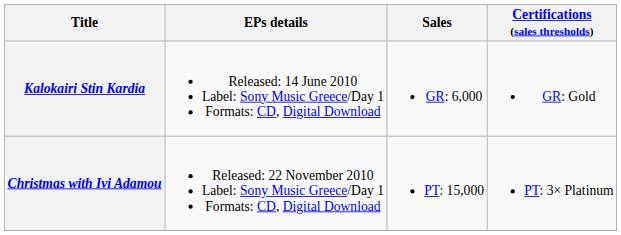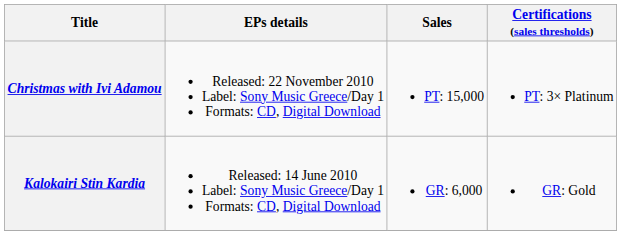rows swapped: Kalokairi Stin Kardia <-> Christmas with Ivi Adamou
